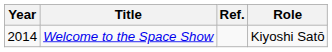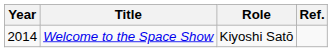columns swapped: Role <-> Ref.
